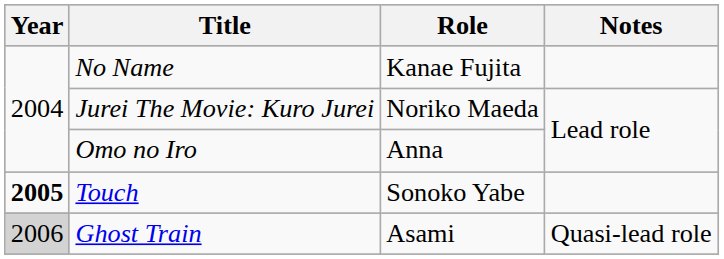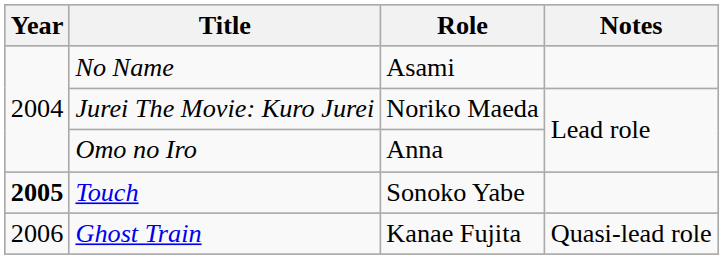No Name | Role: Kanae Fujita -> Asami
Ghost Train | Year: lightgrey background -> no background
Ghost Train | Role: Asami -> Kanae Fujita
